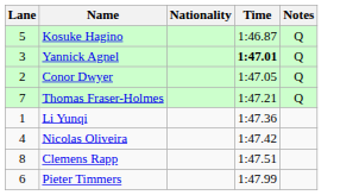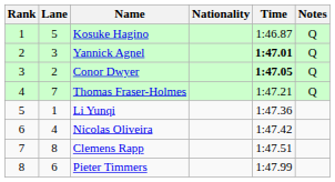+ column: Rank | 1 | 2 | 3 | 4 | 5 | 6 | 7 | 8
Conor Dwyer | Time: normal -> bold
